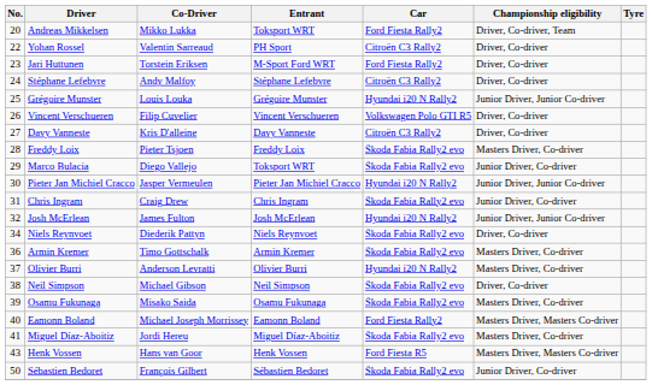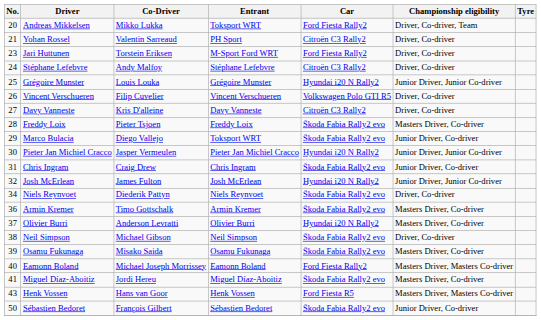Yohan Rossel | No.: 22 -> 21
